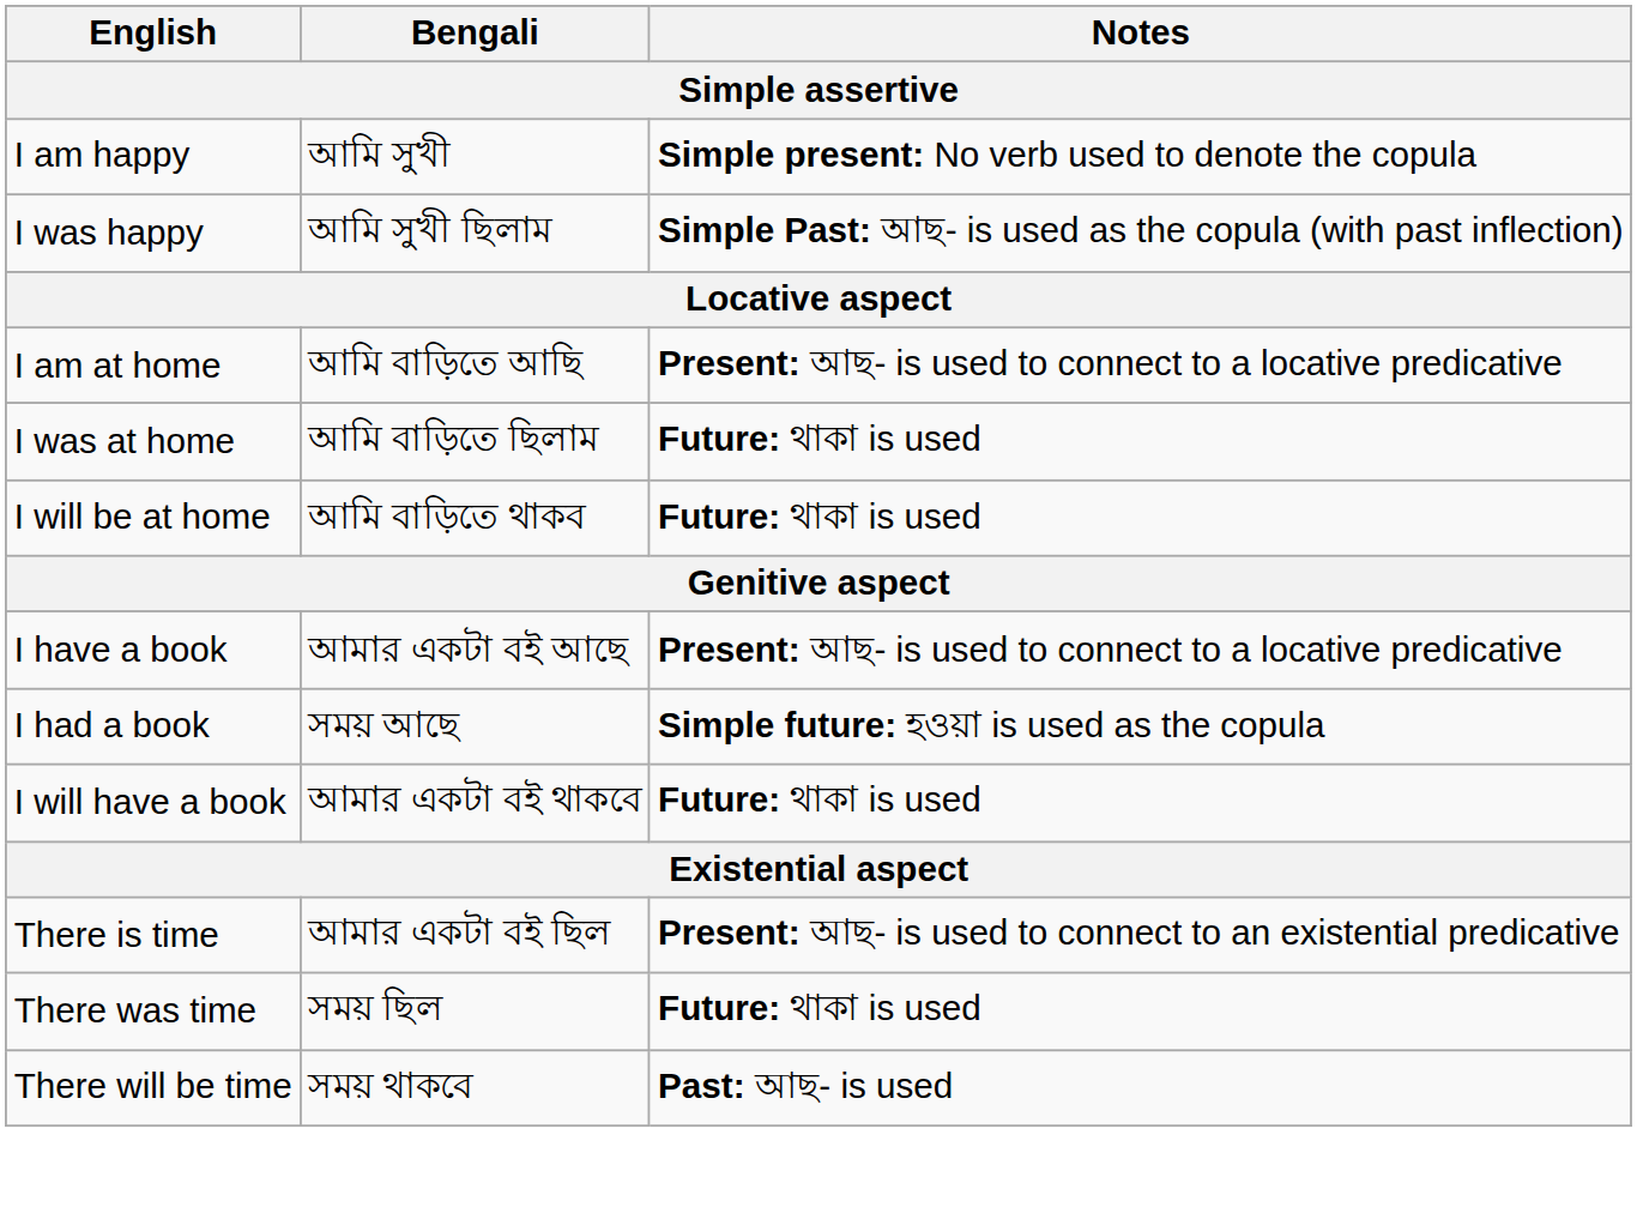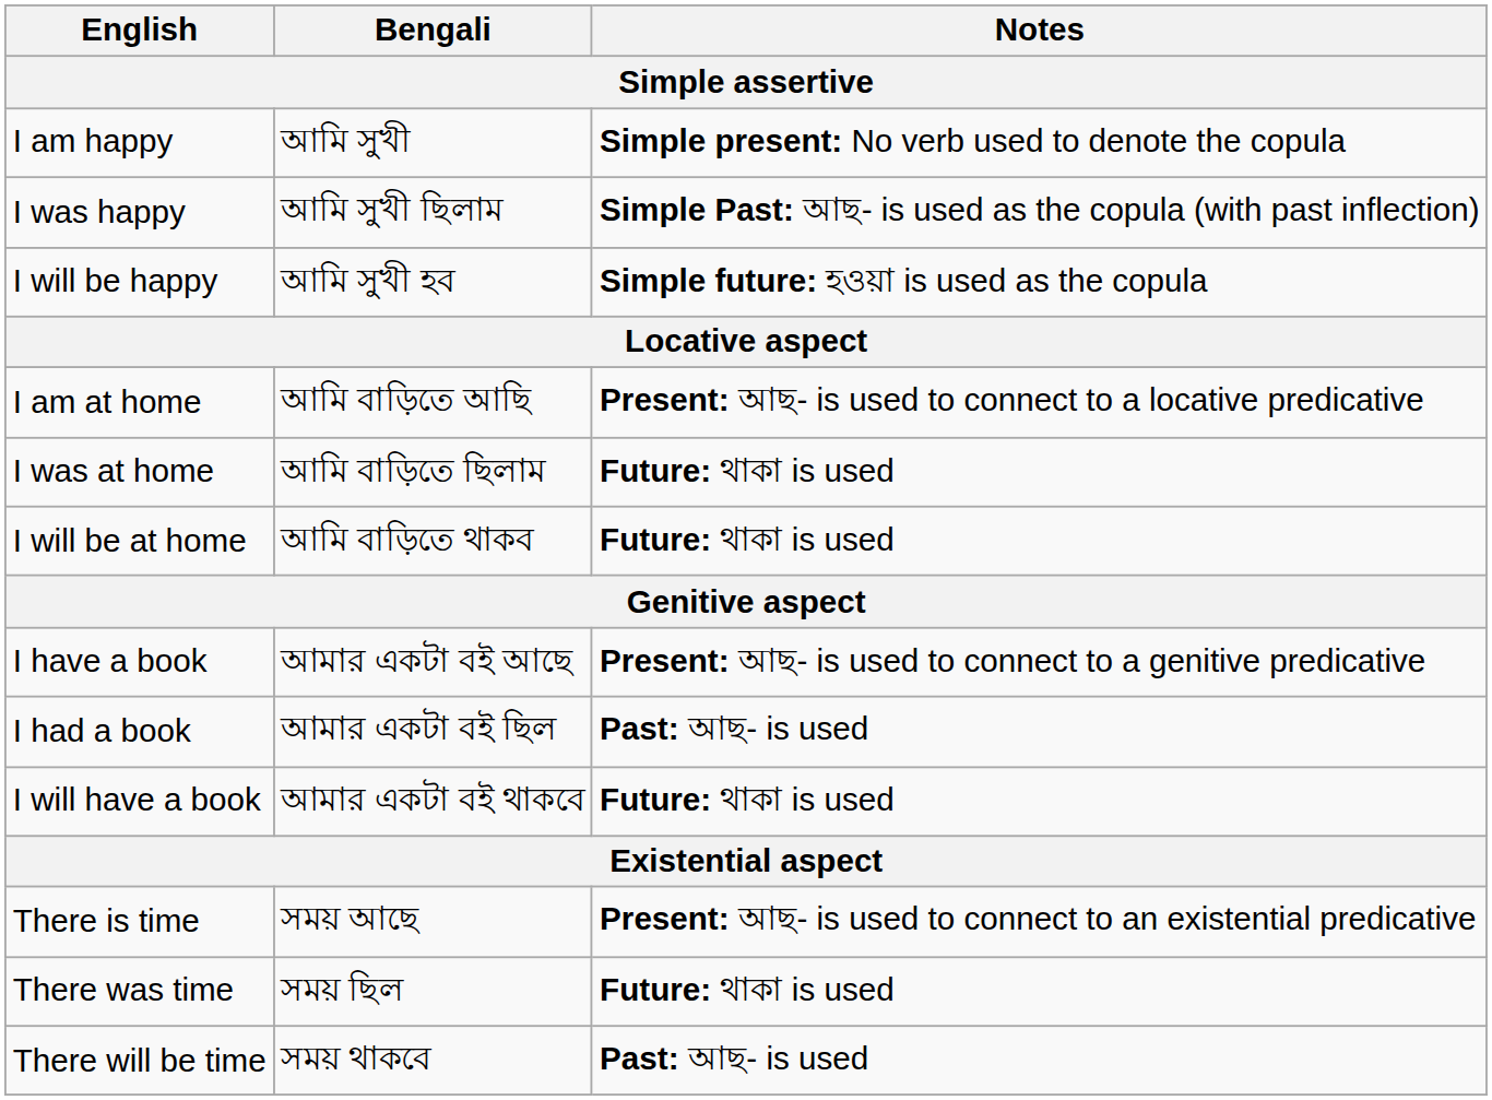+ row: I will be happy | আমি সুখী হব | Simple future: হওয়া is used as the copula
I have a book | Notes: Present: আছ- is used to connect to a locative predicative -> Present: আছ- is used to connect to a genitive predicative
I had a book | Bengali: সময় আছে -> আমার একটা বই ছিল
I had a book | Notes: Simple future: হওয়া is used as the copula -> Past: আছ- is used
There is time | Bengali: আমার একটা বই ছিল -> সময় আছে
